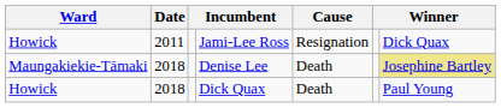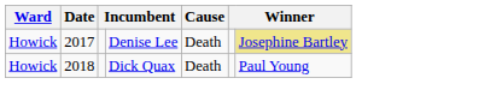- row: Howick | 2011 | Jami-Lee Ross | Resignation | Dick Quax
Denise Lee | Ward: Maungakiekie-Tāmaki -> Howick
Denise Lee | Date: 2018 -> 2017
